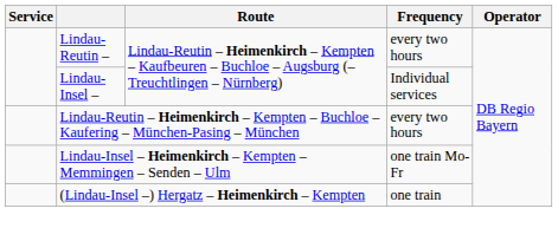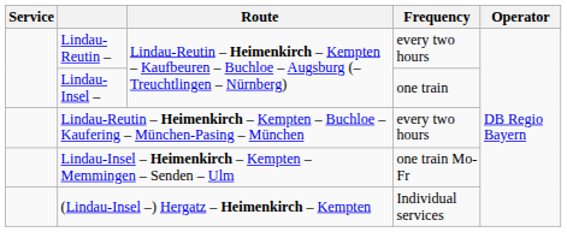Lindau-Insel – | Frequency: Individual services -> one train
(Lindau-Insel –) Hergatz – Heimenkirch – Kempten | Frequency: one train -> Individual services
